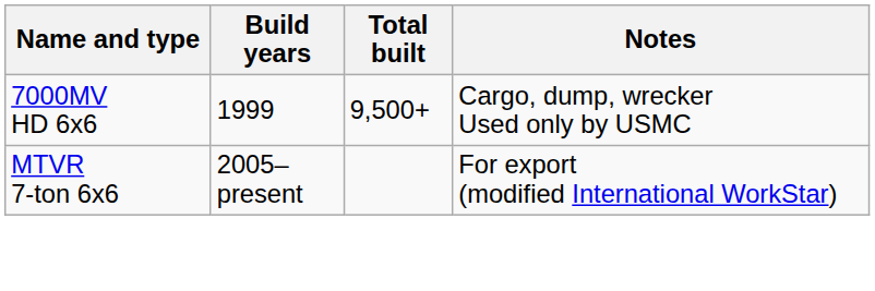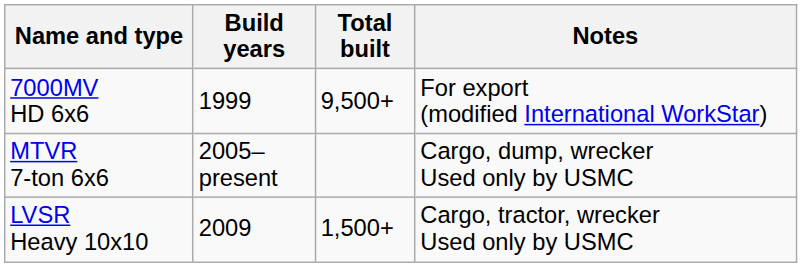7000MV HD 6x6 | Notes: Cargo, dump, wrecker Used only by USMC -> For export (modified International WorkStar)
MTVR 7-ton 6x6 | Notes: For export (modified International WorkStar) -> Cargo, dump, wrecker Used only by USMC
+ row: LVSR Heavy 10x10 | 2009 | 1,500+ | Cargo, tractor, wrecker Used only by USMC
